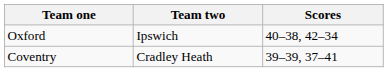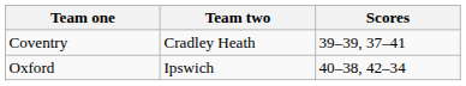rows swapped: Coventry <-> Oxford
